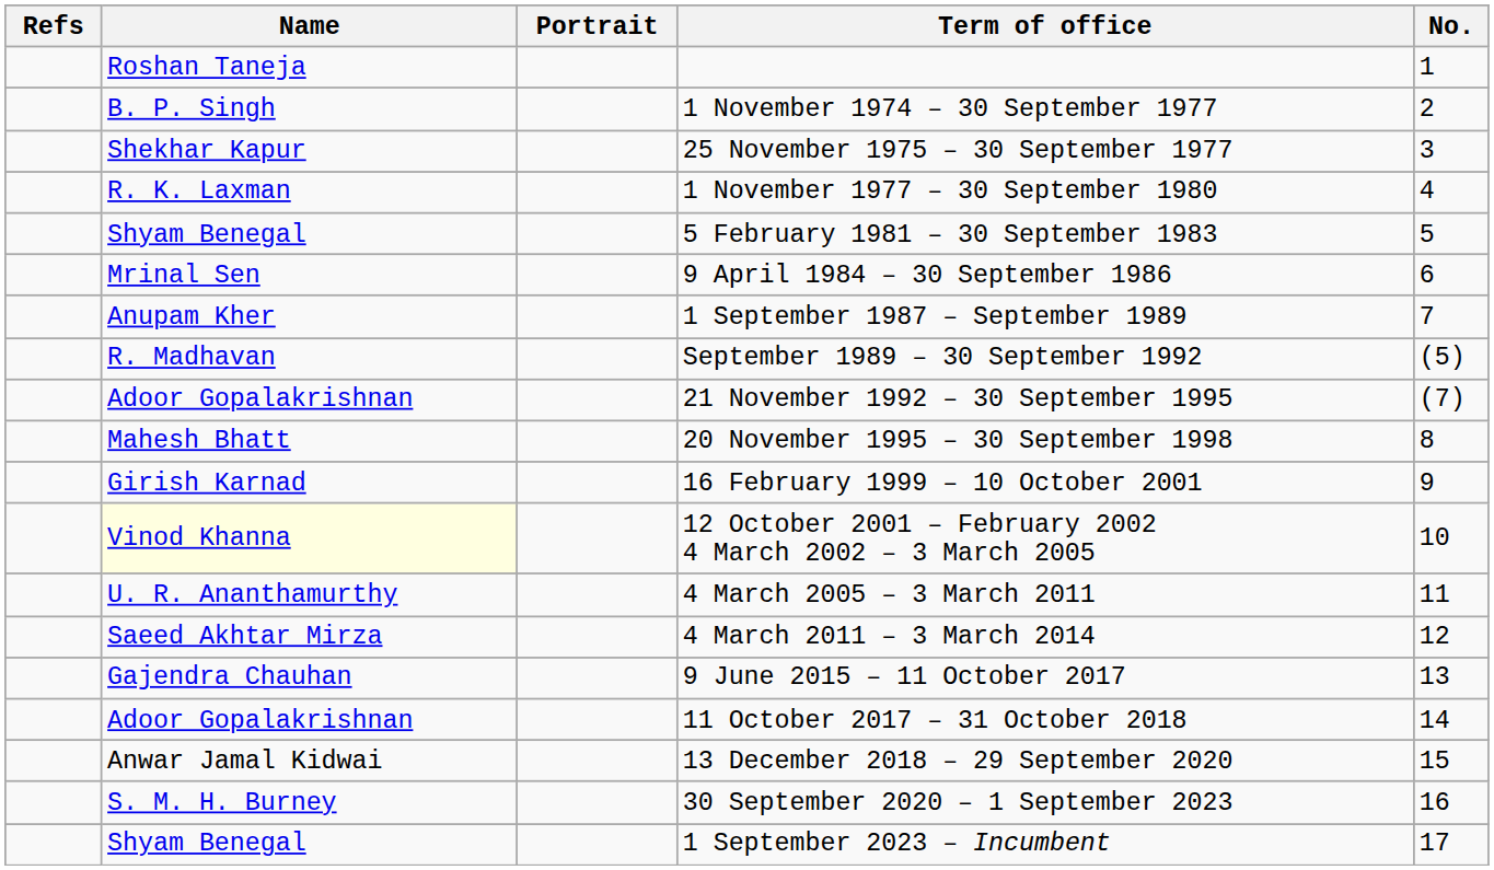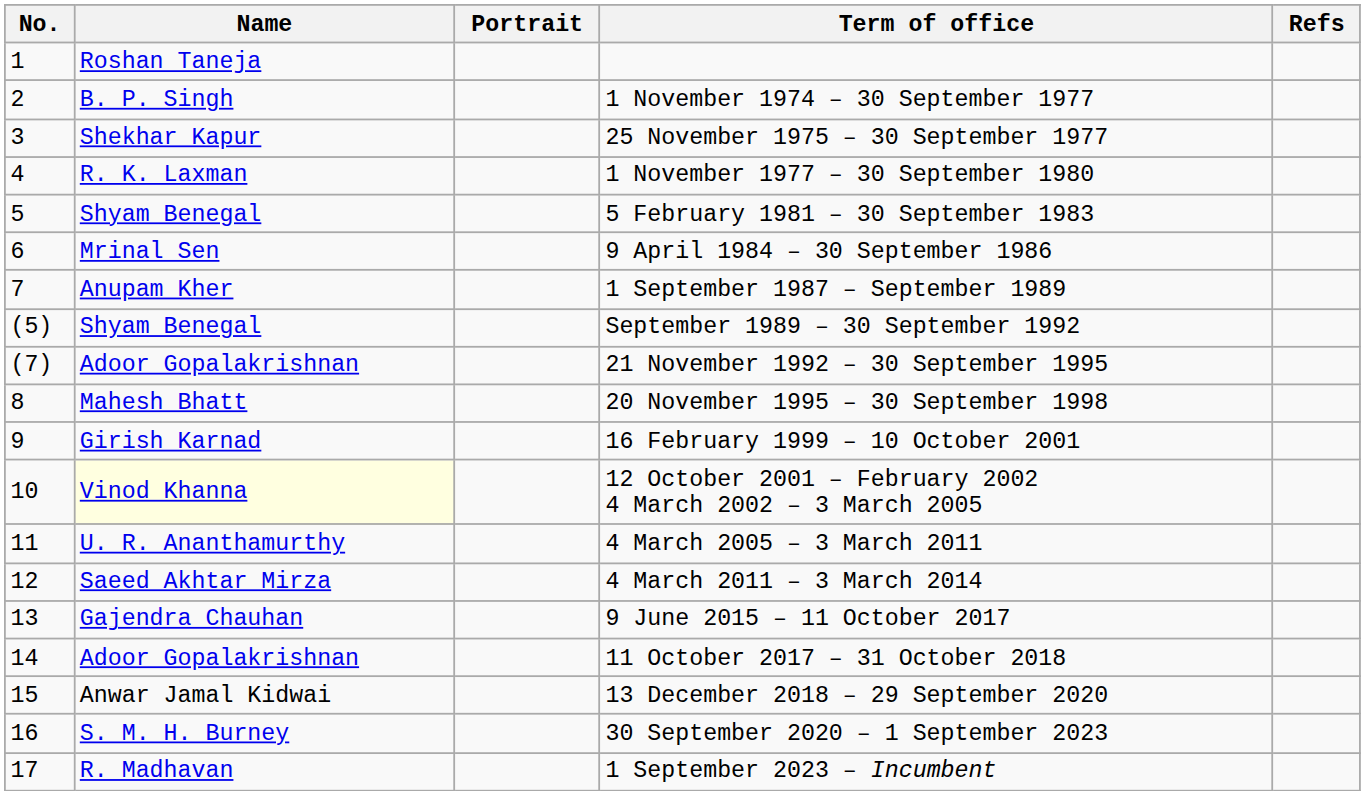columns swapped: No. <-> Refs
September 1989 – 30 September 1992 | Name: R. Madhavan -> Shyam Benegal
1 September 2023 – Incumbent | Name: Shyam Benegal -> R. Madhavan
